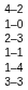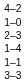rows swapped: 1–1 <-> 1–4
